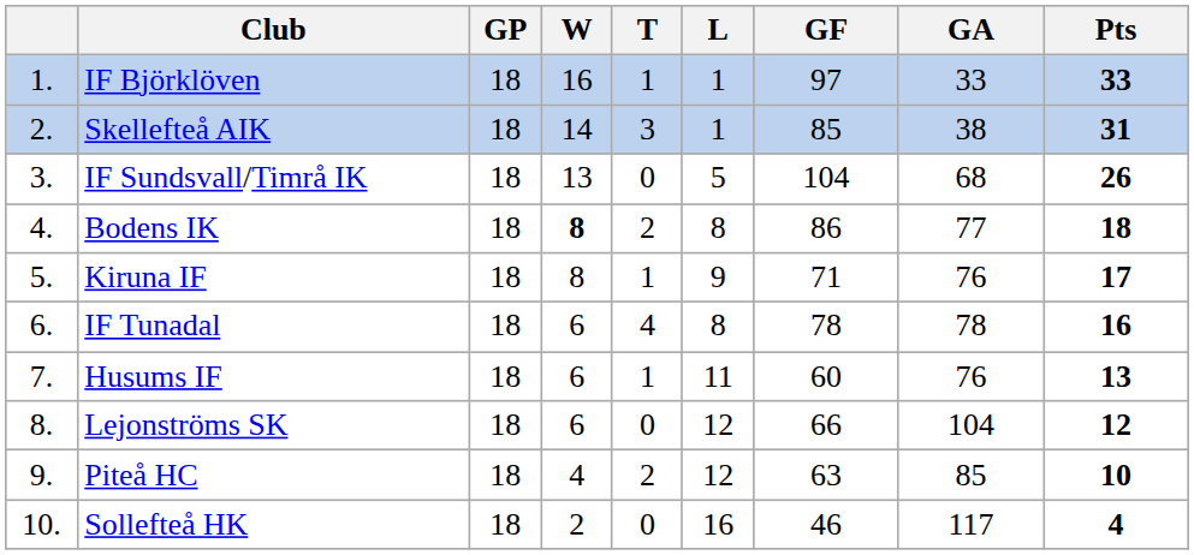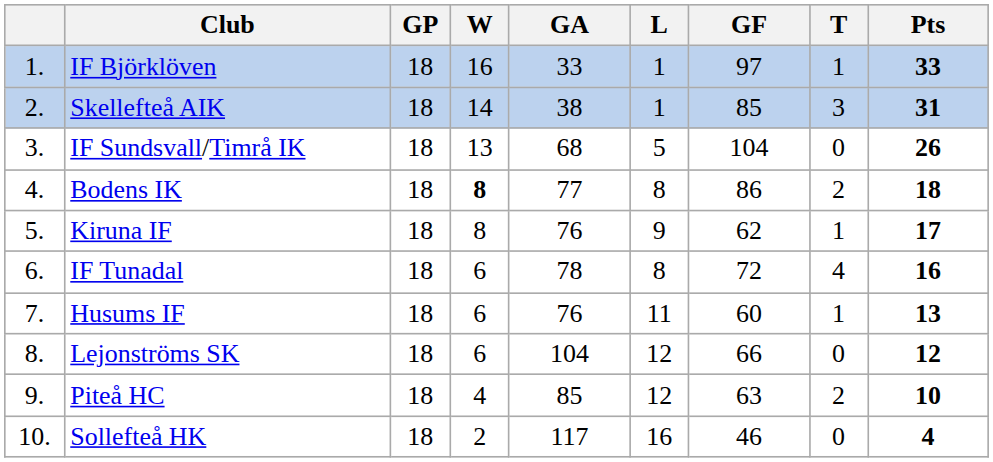columns swapped: T <-> GA
Kiruna IF | GF: 71 -> 62
IF Tunadal | GF: 78 -> 72
